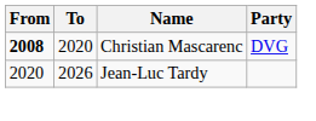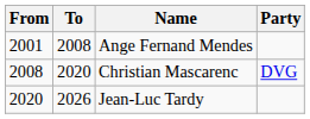+ row: 2001 | 2008 | Ange Fernand Mendes
Christian Mascarenc | From: bold -> normal
